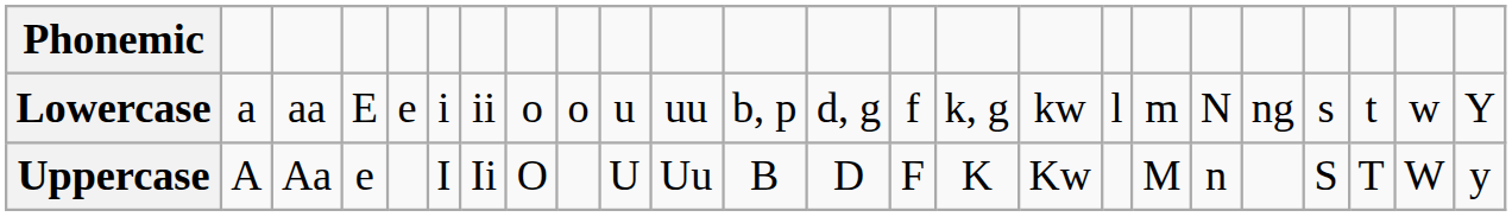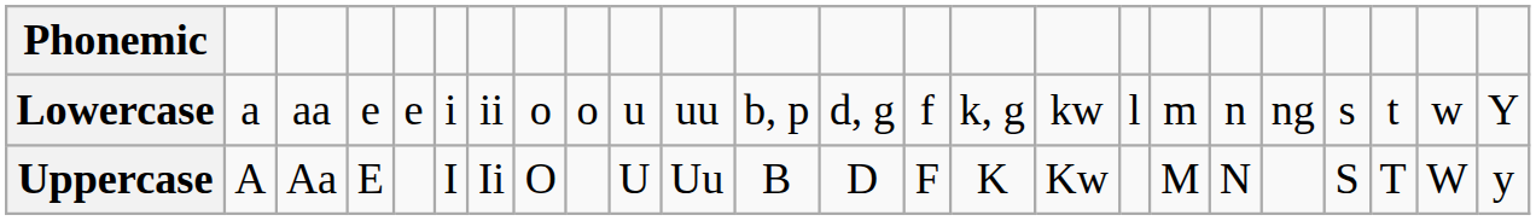Lowercase | column 4: E -> e
Lowercase | column 19: N -> n
Uppercase | column 4: e -> E
Uppercase | column 19: n -> N
